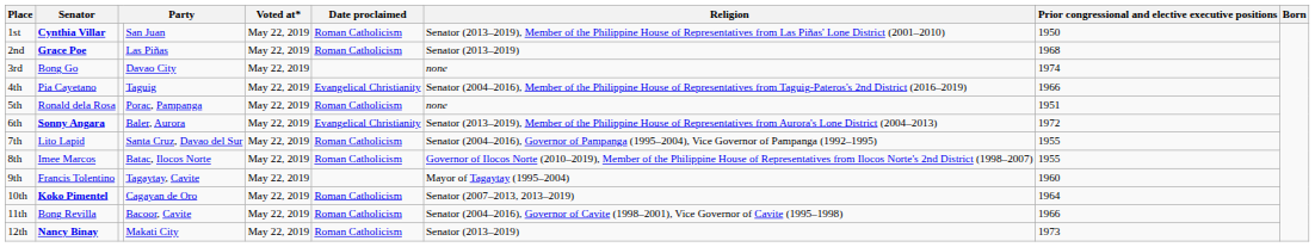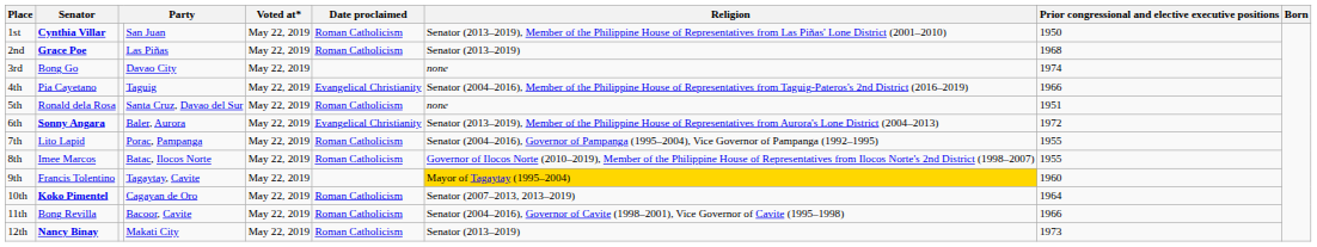5th | column 4: Porac, Pampanga -> Santa Cruz, Davao del Sur
7th | column 4: Santa Cruz, Davao del Sur -> Porac, Pampanga
9th | Religion: no background -> gold background
